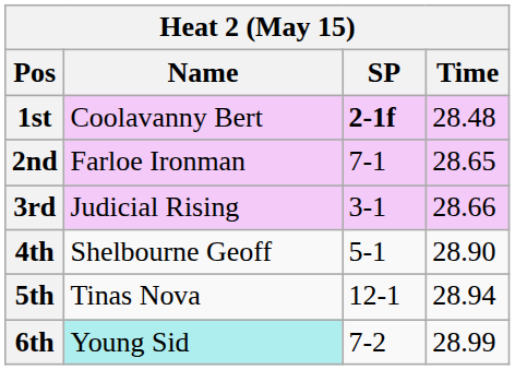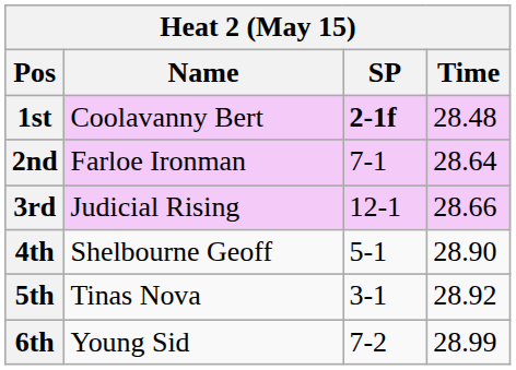2nd | Time: 28.65 -> 28.64
3rd | SP: 3-1 -> 12-1
5th | SP: 12-1 -> 3-1
5th | Time: 28.94 -> 28.92
6th | Name: paleturquoise background -> no background
